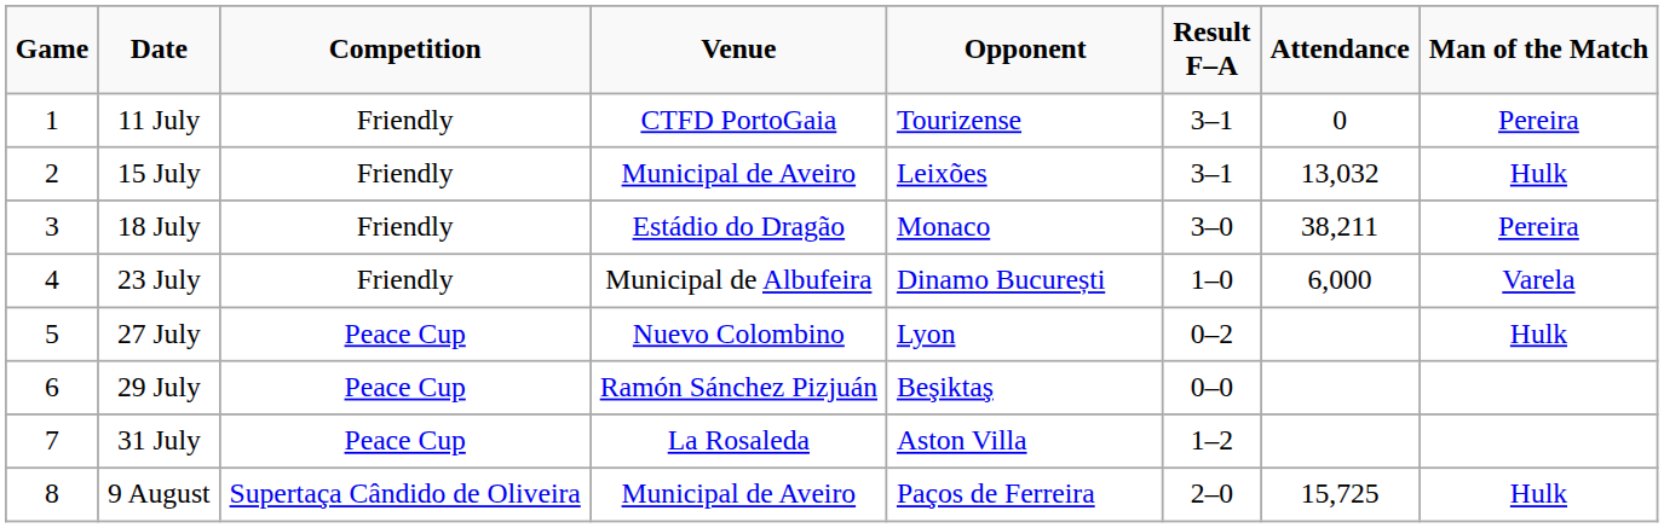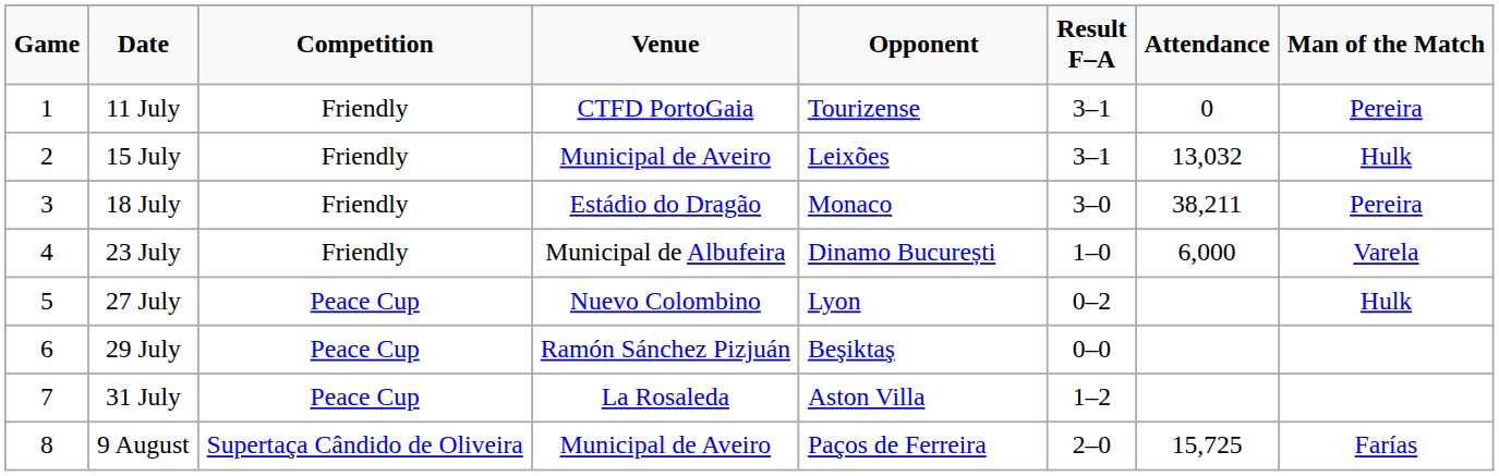9 August | Man of the Match: Hulk -> Farías
